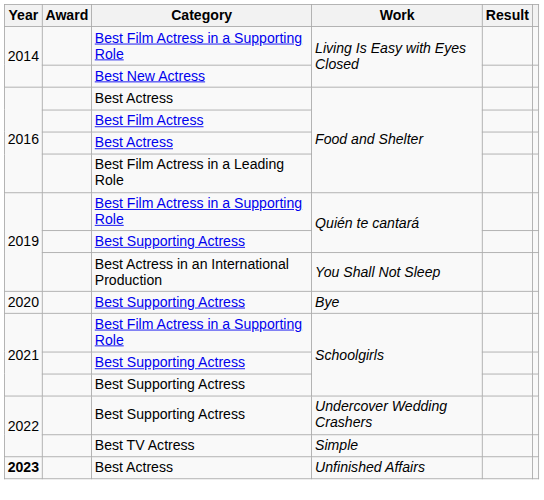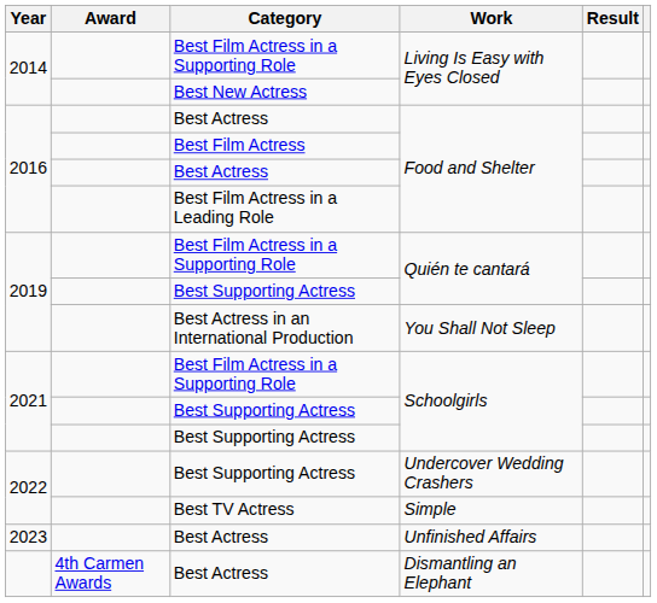- row: 2020 | Best Supporting Actress | Bye
Unfinished Affairs | Year: bold -> normal
+ row: 4th Carmen Awards | Best Actress | Dismantling an Elephant
